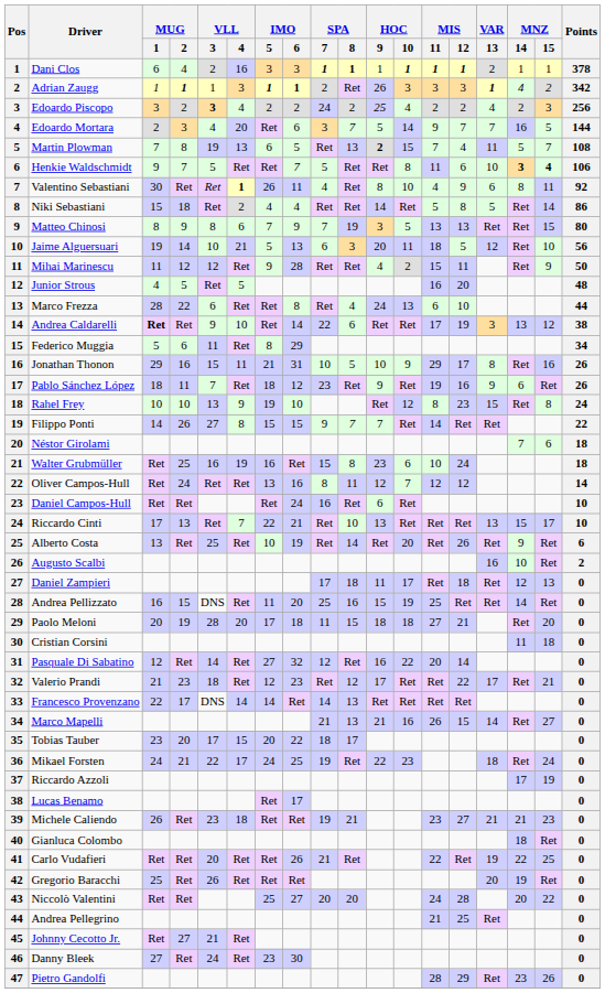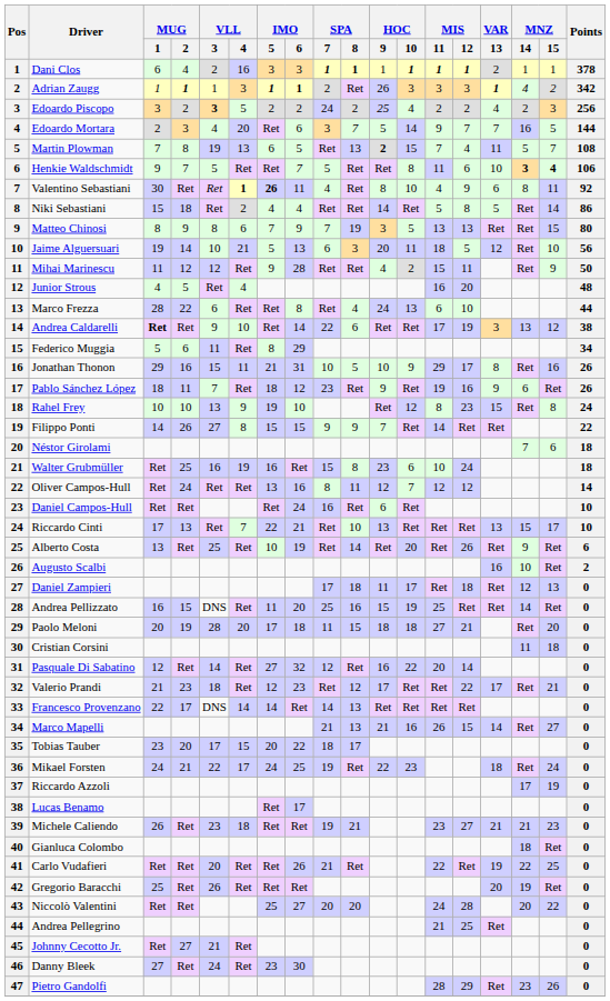Edoardo Piscopo | VLL / 4: 4 -> 5
Valentino Sebastiani | IMO / 5: normal -> bold
Junior Strous | VLL / 4: 5 -> 4
Filippo Ponti | SPA / 8: 7 -> 9
